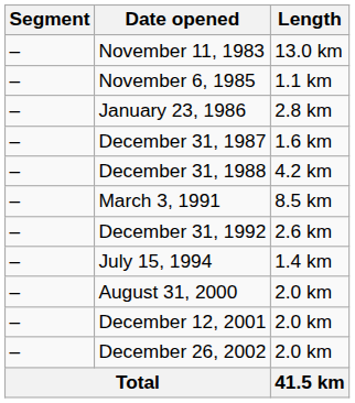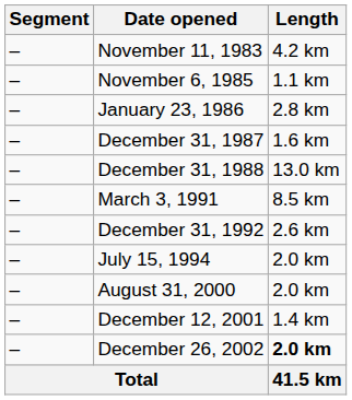November 11, 1983 | Length: 13.0 km -> 4.2 km
December 31, 1988 | Length: 4.2 km -> 13.0 km
July 15, 1994 | Length: 1.4 km -> 2.0 km
December 12, 2001 | Length: 2.0 km -> 1.4 km
December 26, 2002 | Length: normal -> bold
